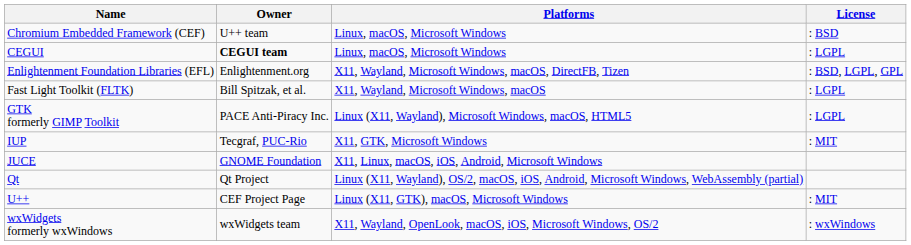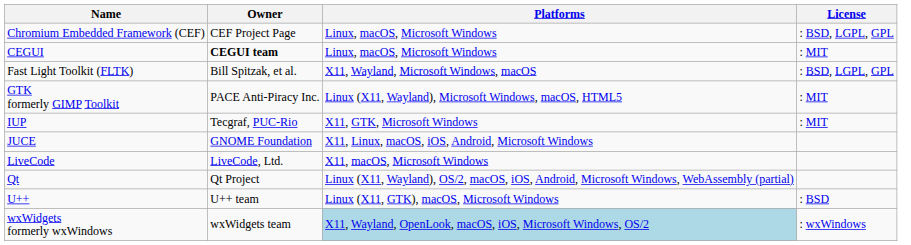Chromium Embedded Framework (CEF) | Owner: U++ team -> CEF Project Page
Chromium Embedded Framework (CEF) | License: : BSD -> : BSD, LGPL, GPL
CEGUI | License: : LGPL -> : MIT
- row: Enlightenment Foundation Libraries (EFL) | Enlightenment.org | X11, Wayland, Microsoft Windows, macOS, DirectFB, Tizen | : BSD, LGPL, GPL
Fast Light Toolkit (FLTK) | License: : LGPL -> : BSD, LGPL, GPL
GTK formerly GIMP Toolkit | License: : LGPL -> : MIT
+ row: LiveCode | LiveCode, Ltd. | X11, macOS, Microsoft Windows
U++ | Owner: CEF Project Page -> U++ team
U++ | License: : MIT -> : BSD
wxWidgets formerly wxWindows | Platforms: no background -> lightblue background
